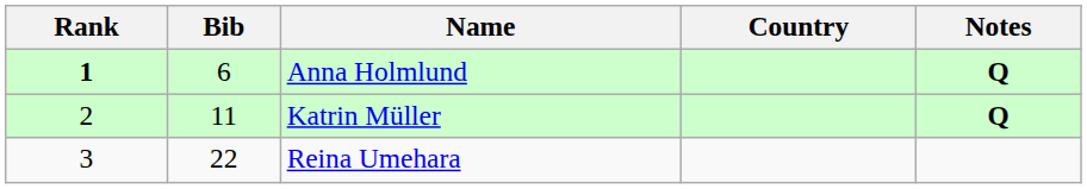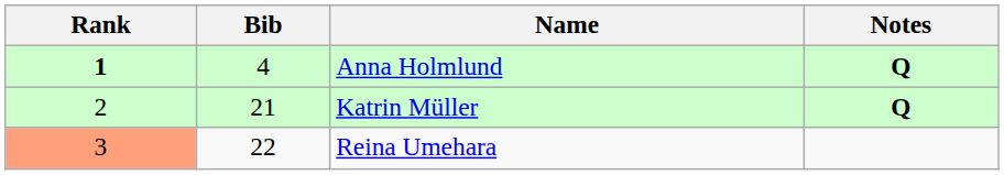- column: Country
Anna Holmlund | Bib: 6 -> 4
Katrin Müller | Bib: 11 -> 21
Reina Umehara | Rank: no background -> lightsalmon background
